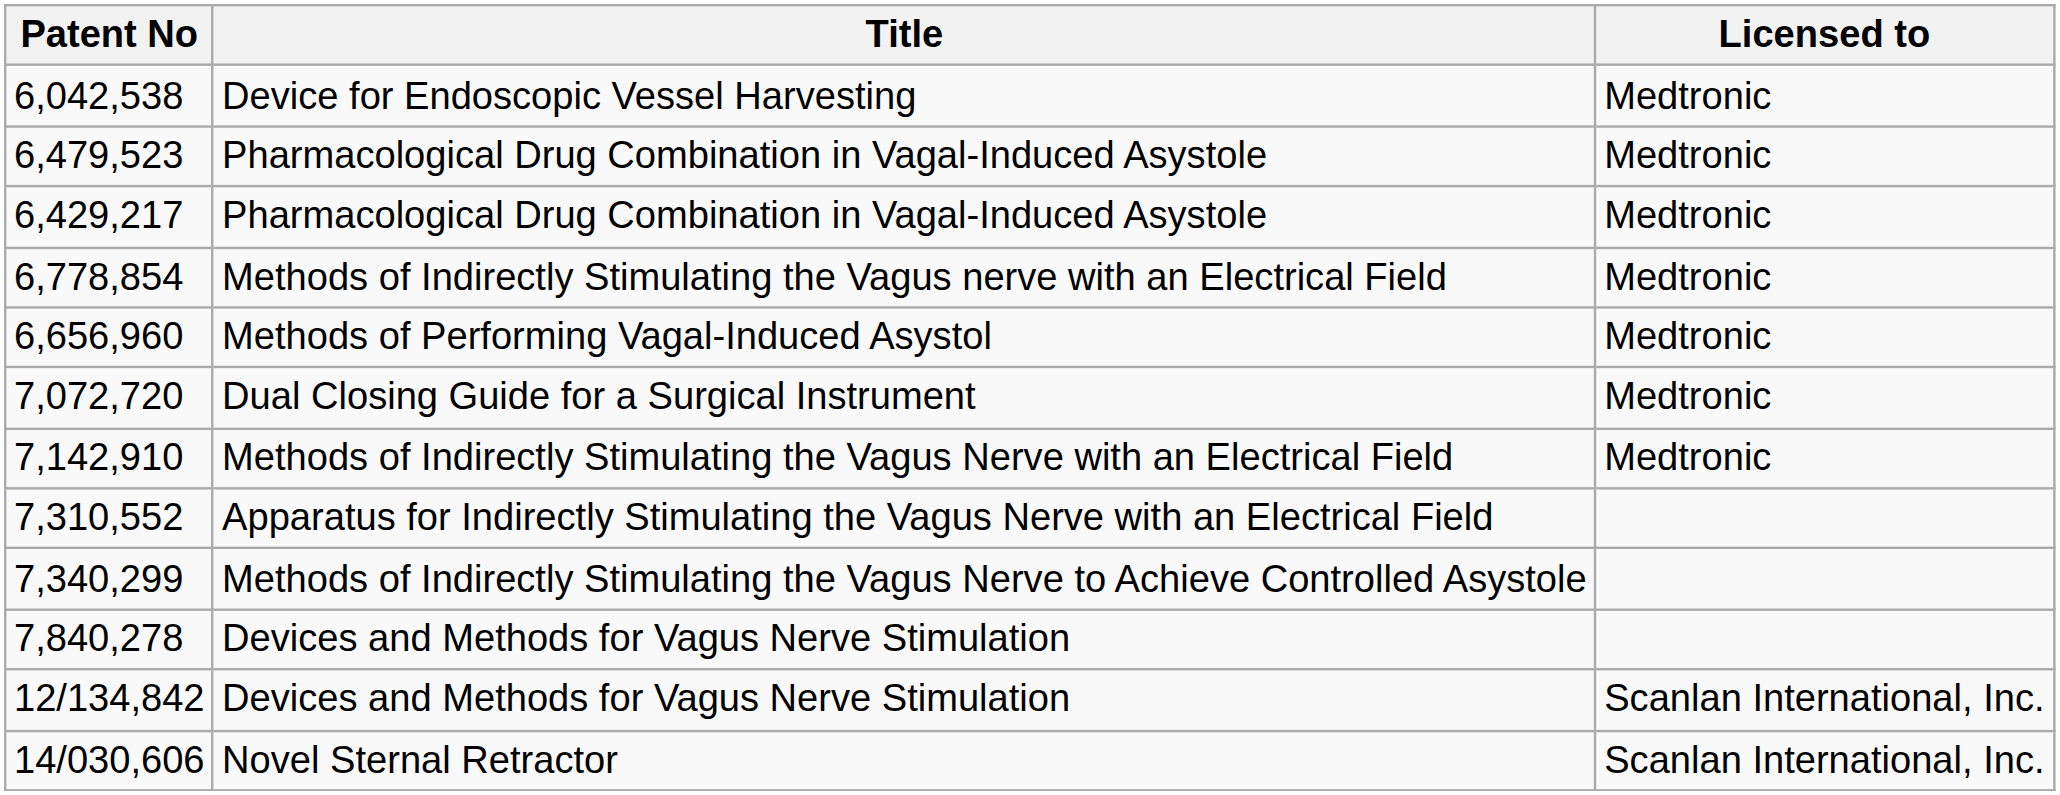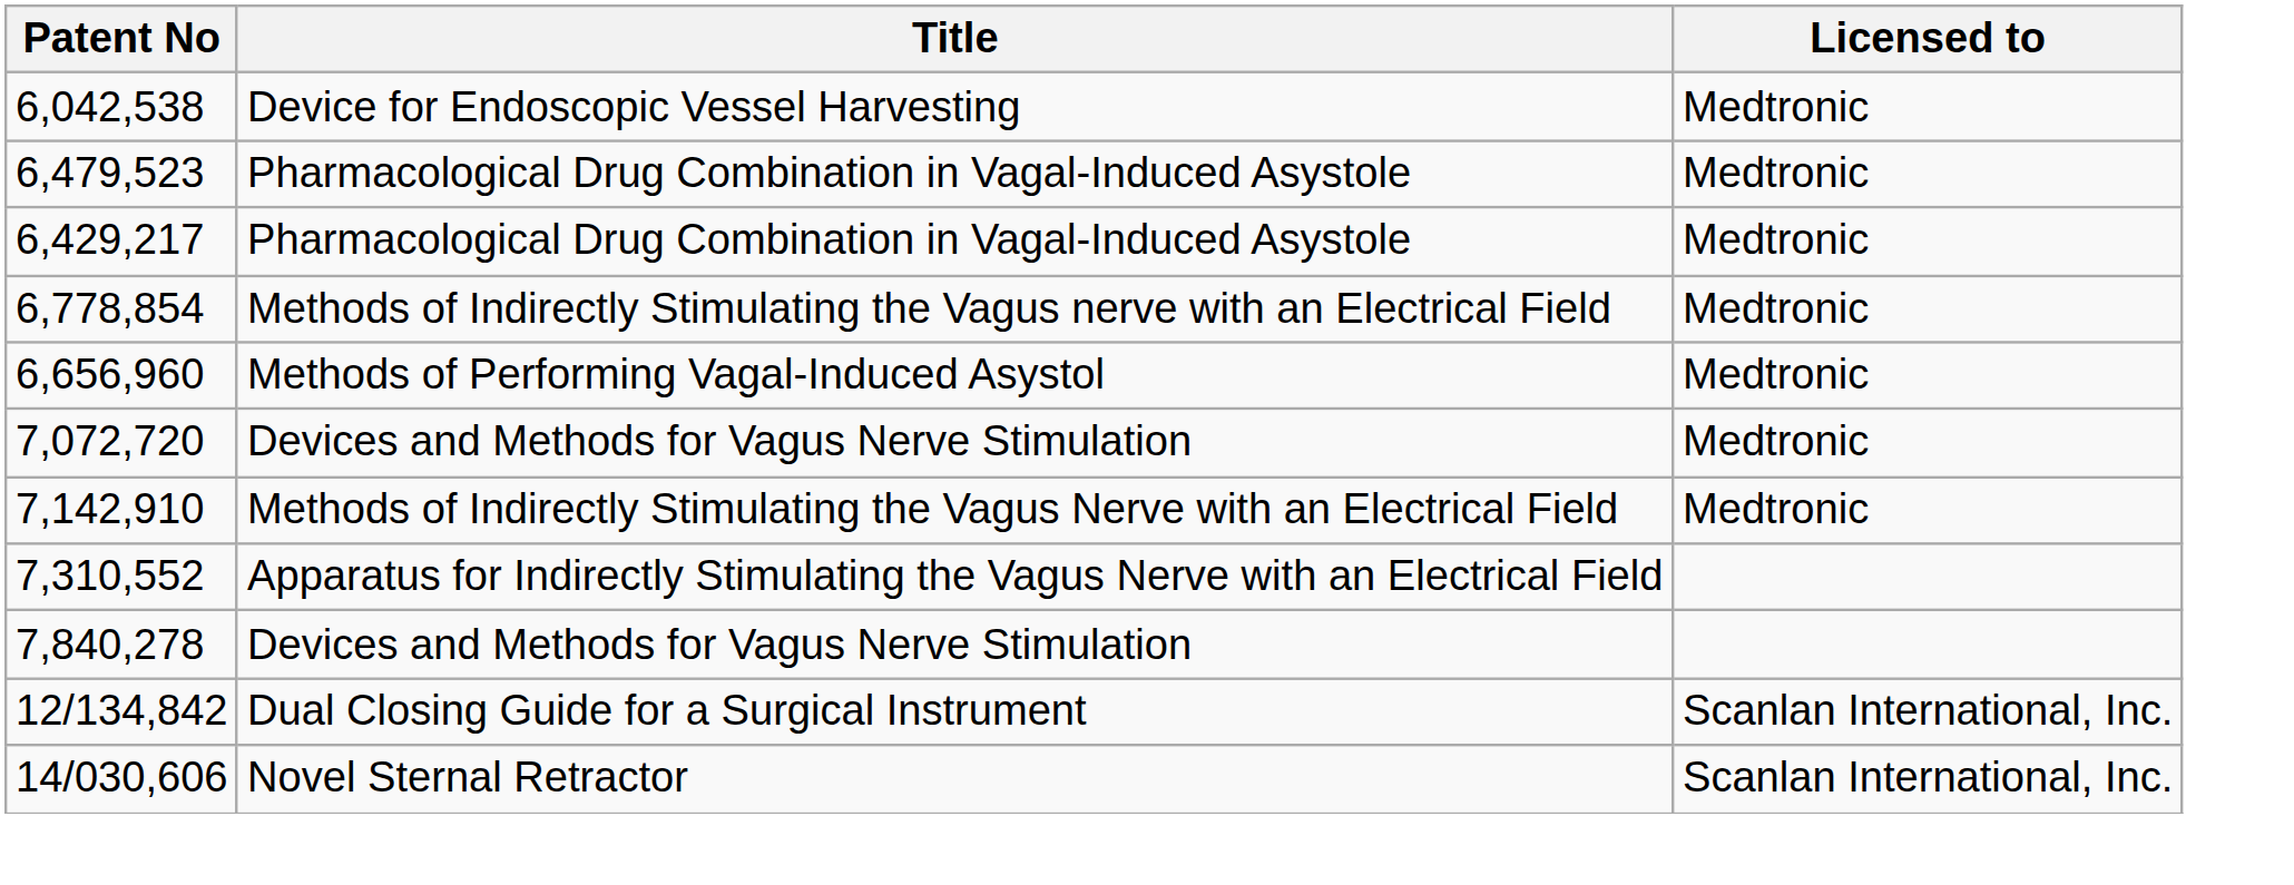7,072,720 | Title: Dual Closing Guide for a Surgical Instrument -> Devices and Methods for Vagus Nerve Stimulation
- row: 7,340,299 | Methods of Indirectly Stimulating the Vagus Nerve to Achieve Controlled Asystole
12/134,842 | Title: Devices and Methods for Vagus Nerve Stimulation -> Dual Closing Guide for a Surgical Instrument
